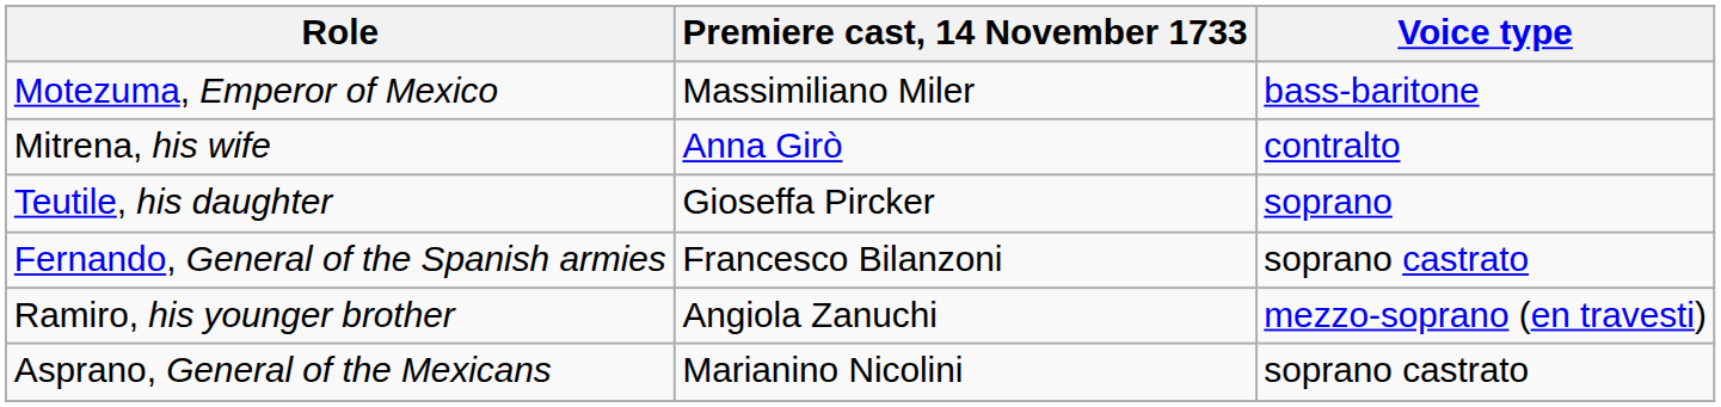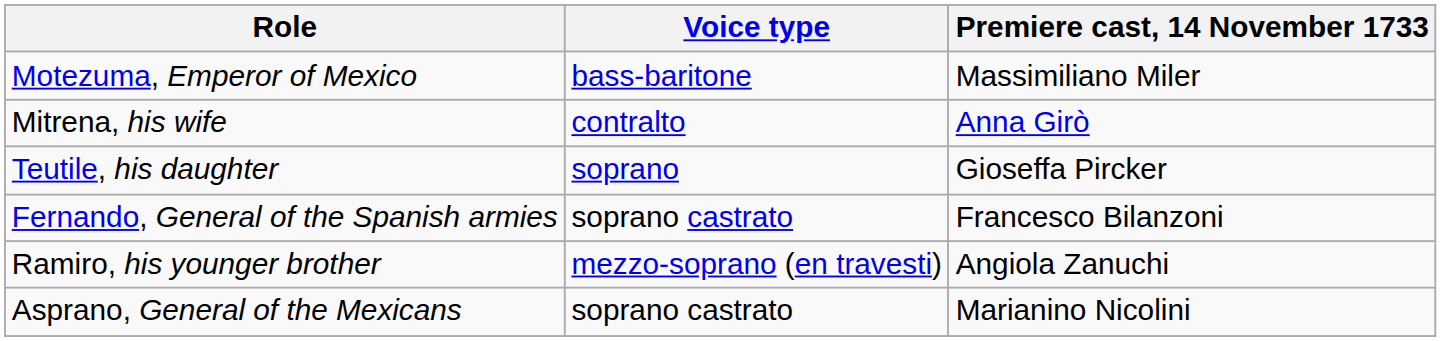columns swapped: Voice type <-> Premiere cast, 14 November 1733
